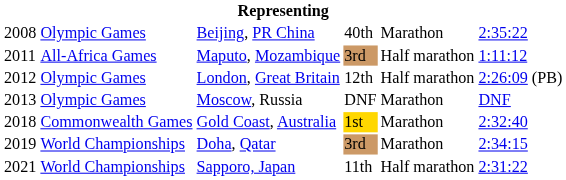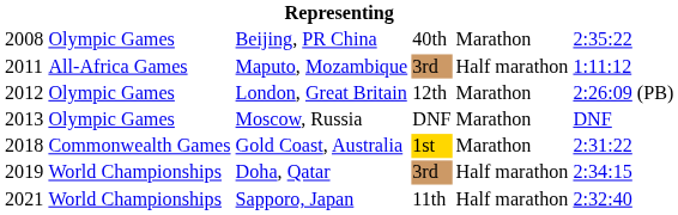London, Great Britain | column 5: Half marathon -> Marathon
Gold Coast, Australia | column 6: 2:32:40 -> 2:31:22
Doha, Qatar | column 5: Marathon -> Half marathon
Sapporo, Japan | column 6: 2:31:22 -> 2:32:40
